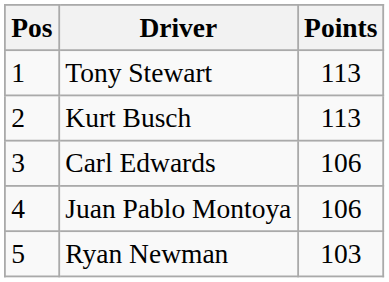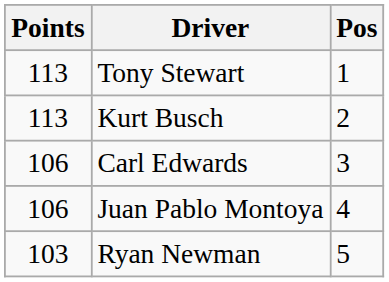columns swapped: Pos <-> Points
